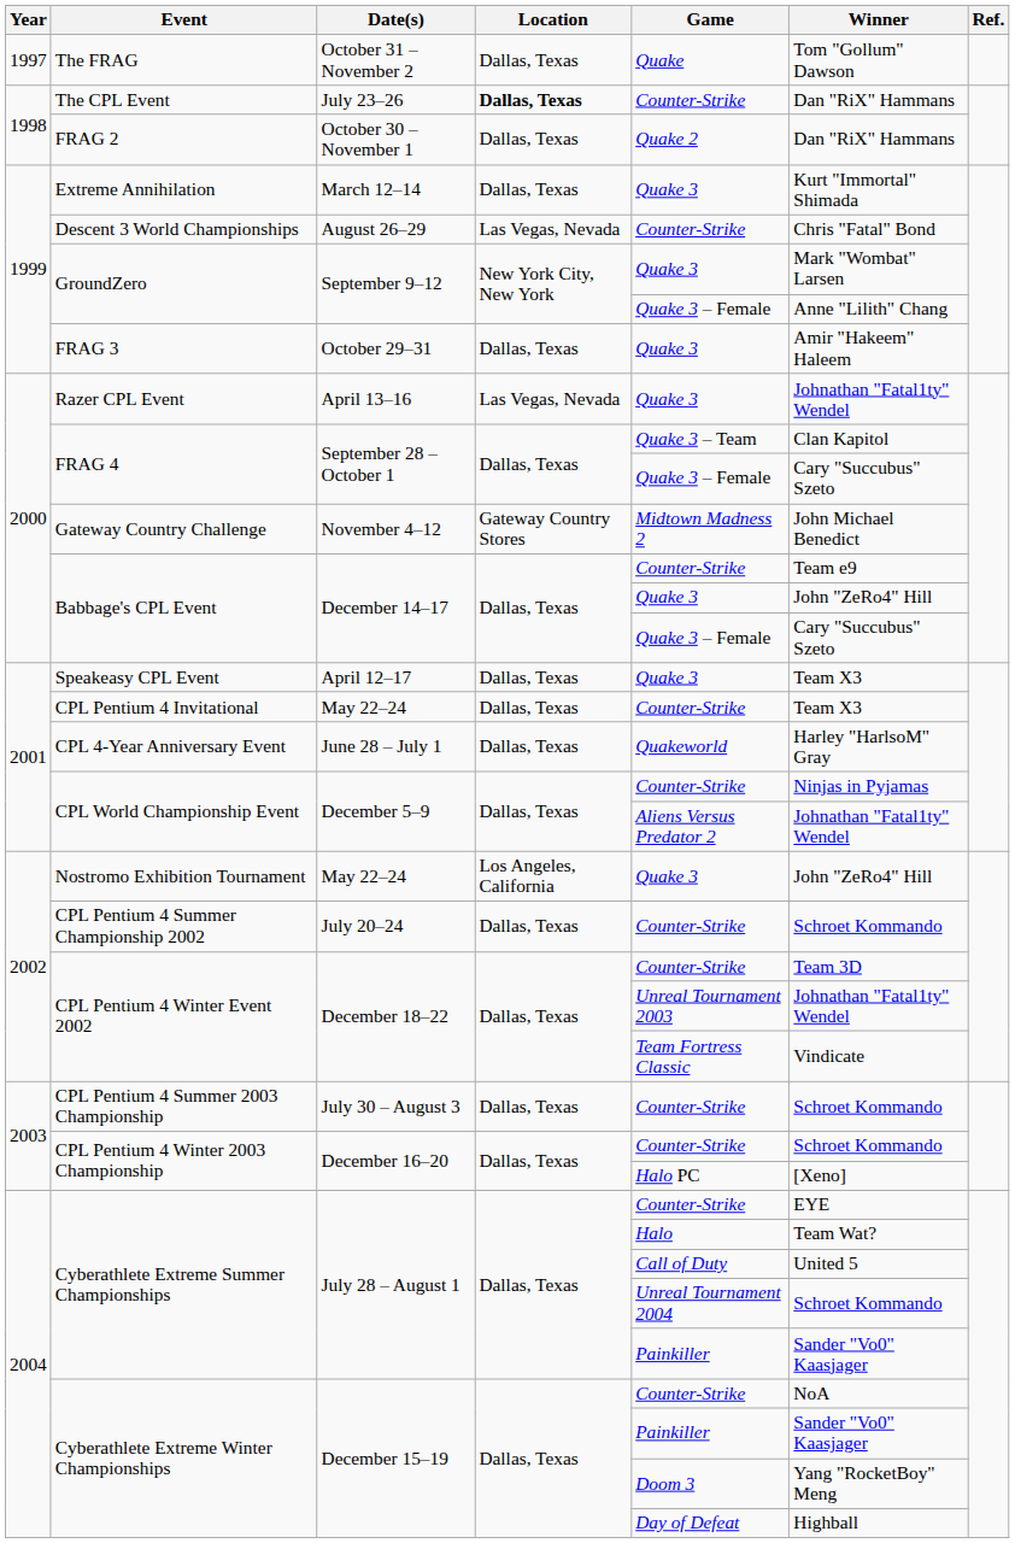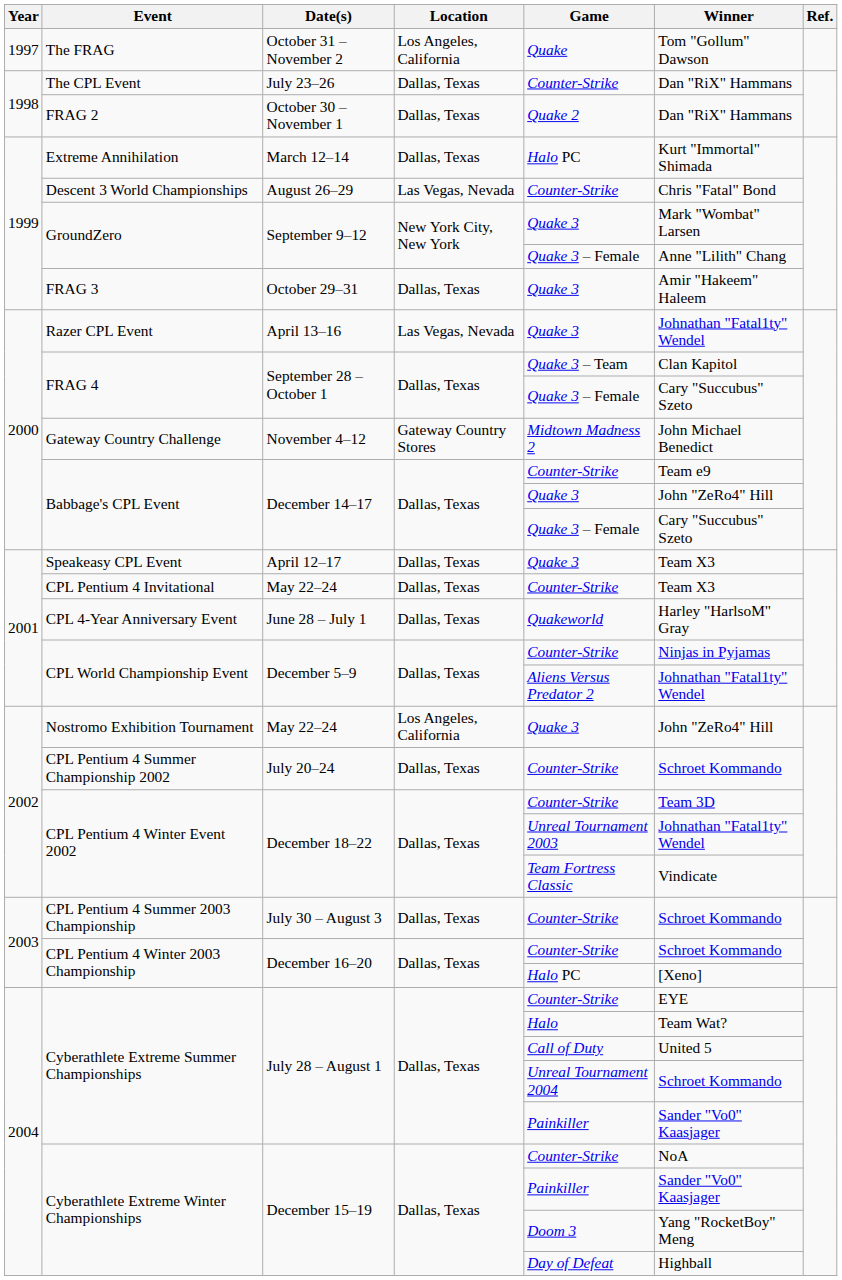The FRAG | Location: Dallas, Texas -> Los Angeles, California
The CPL Event | Location: bold -> normal
Extreme Annihilation | Game: Quake 3 -> Halo PC
